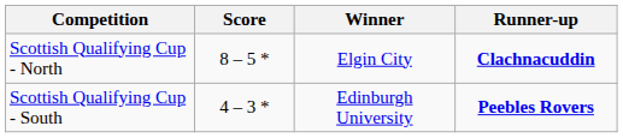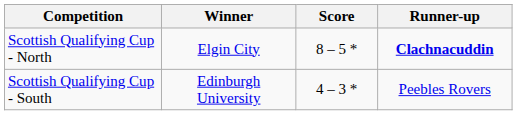columns swapped: Winner <-> Score
Scottish Qualifying Cup - South | Runner-up: bold -> normal
